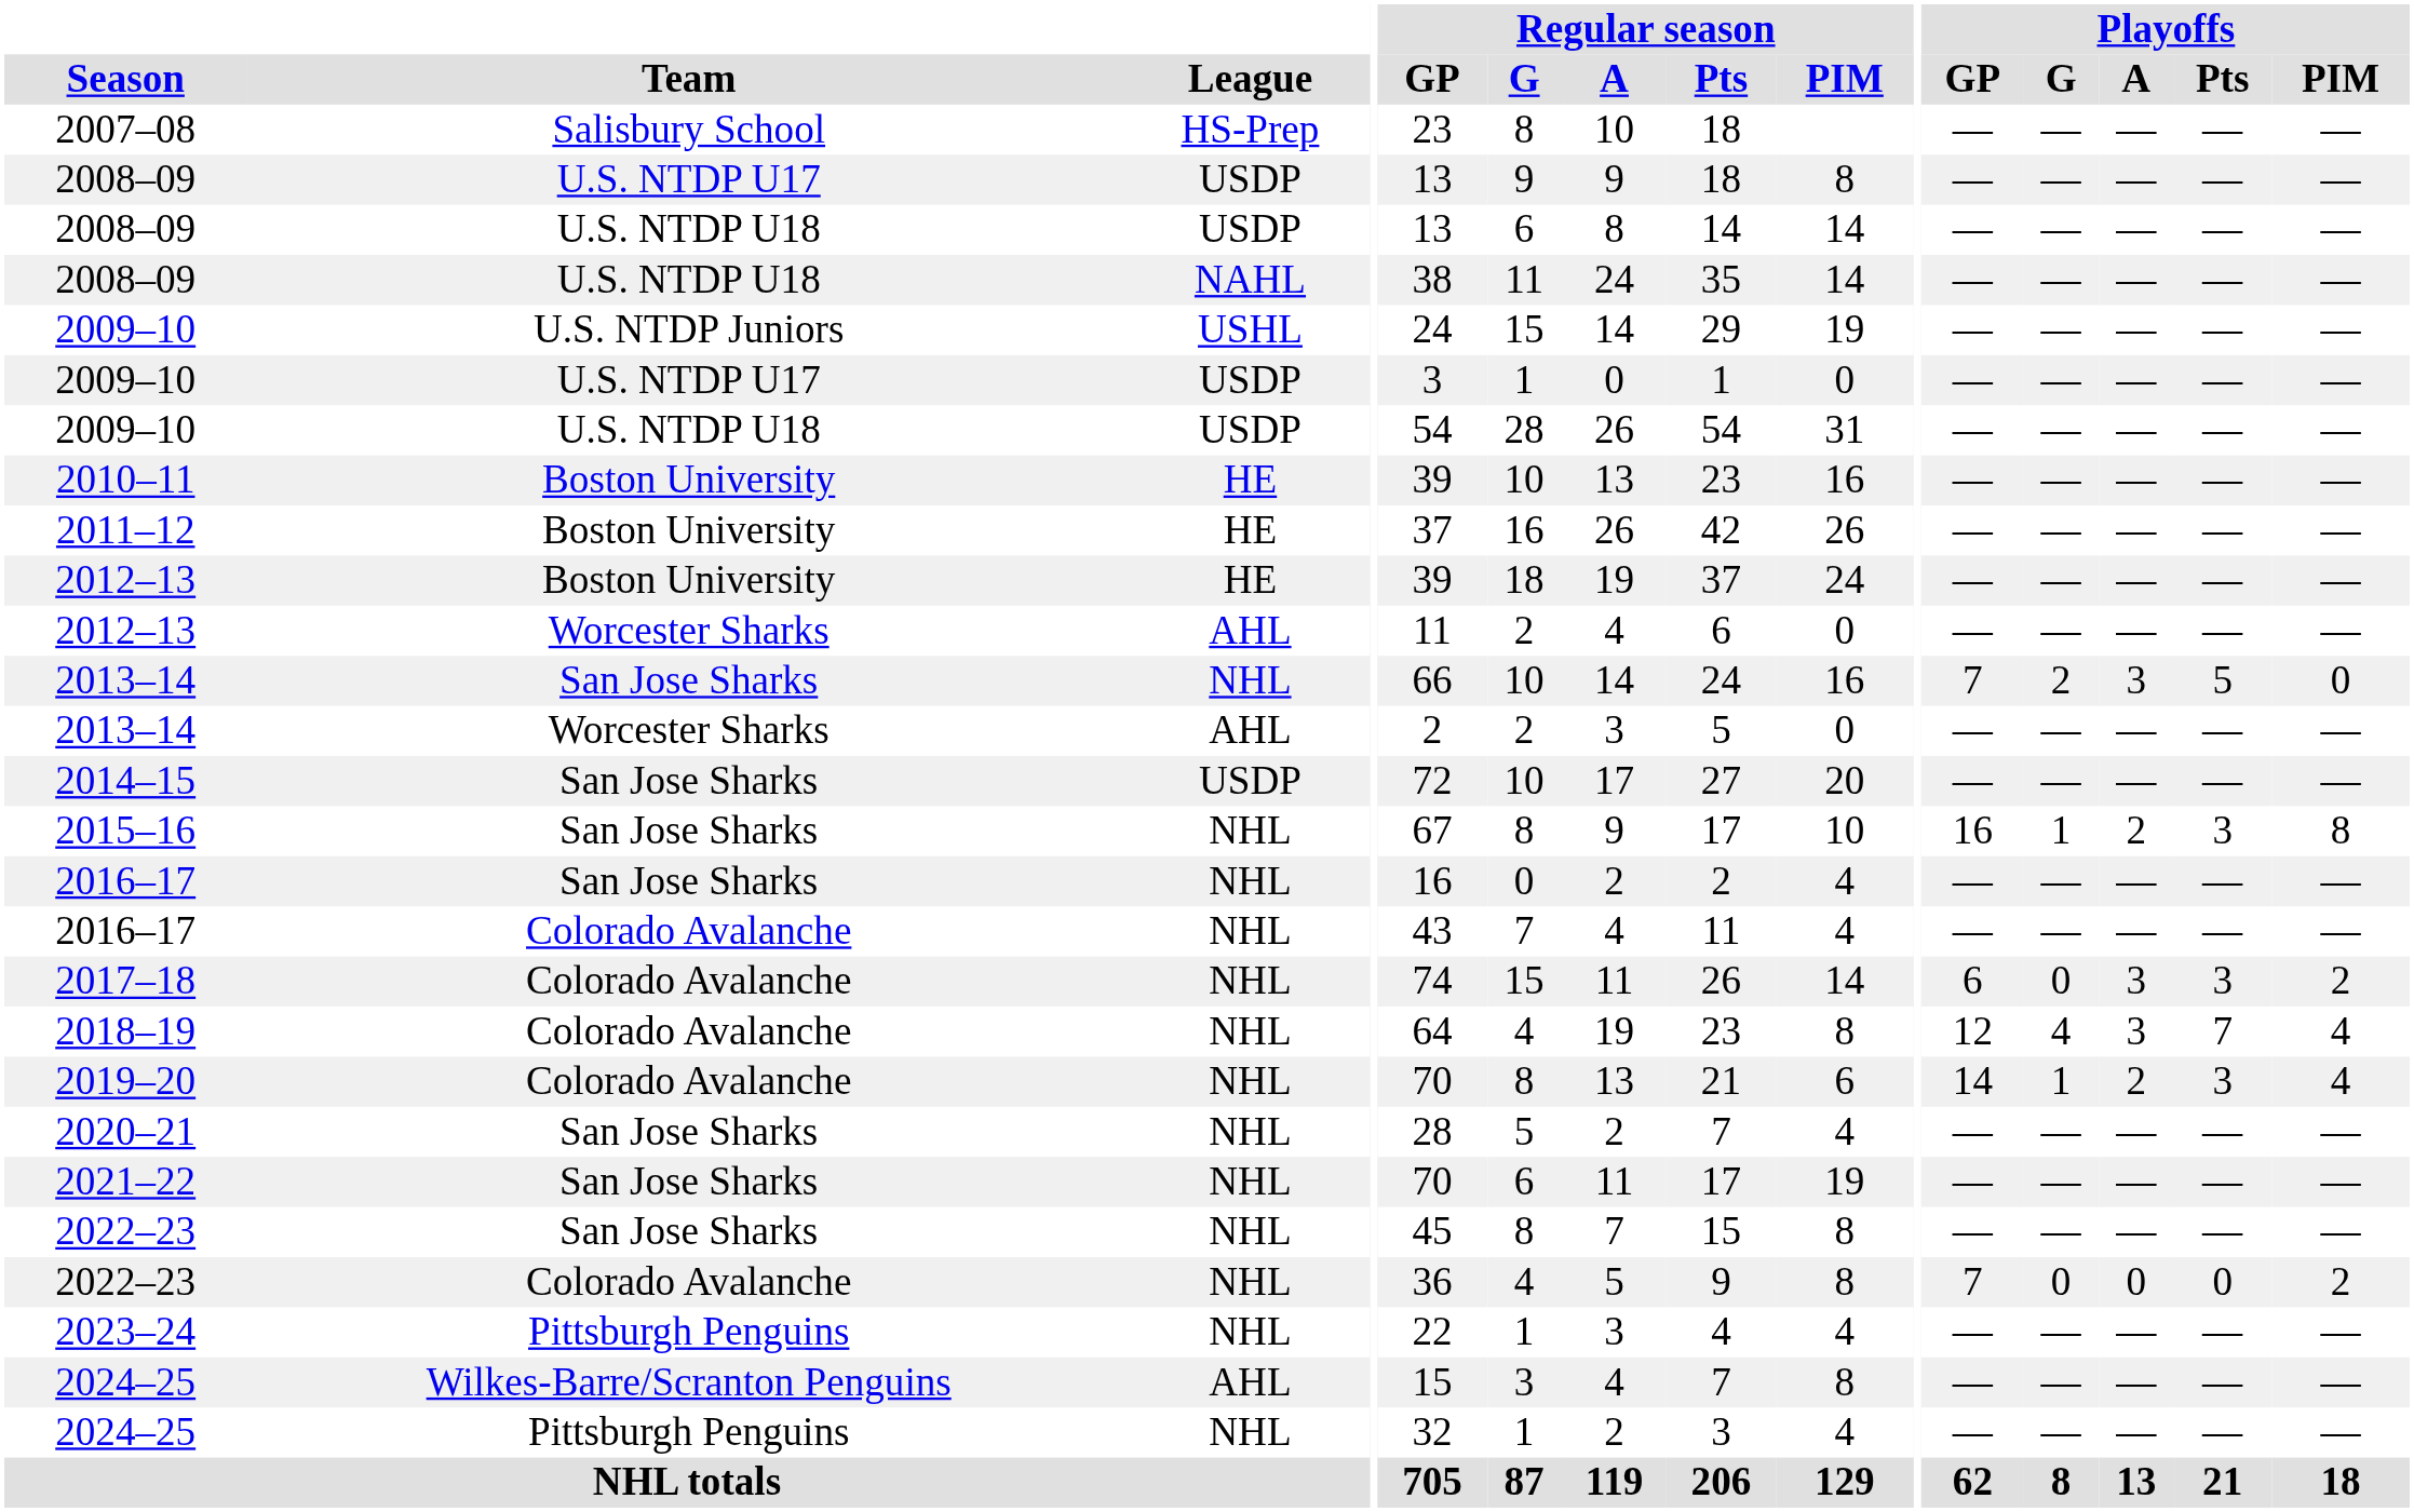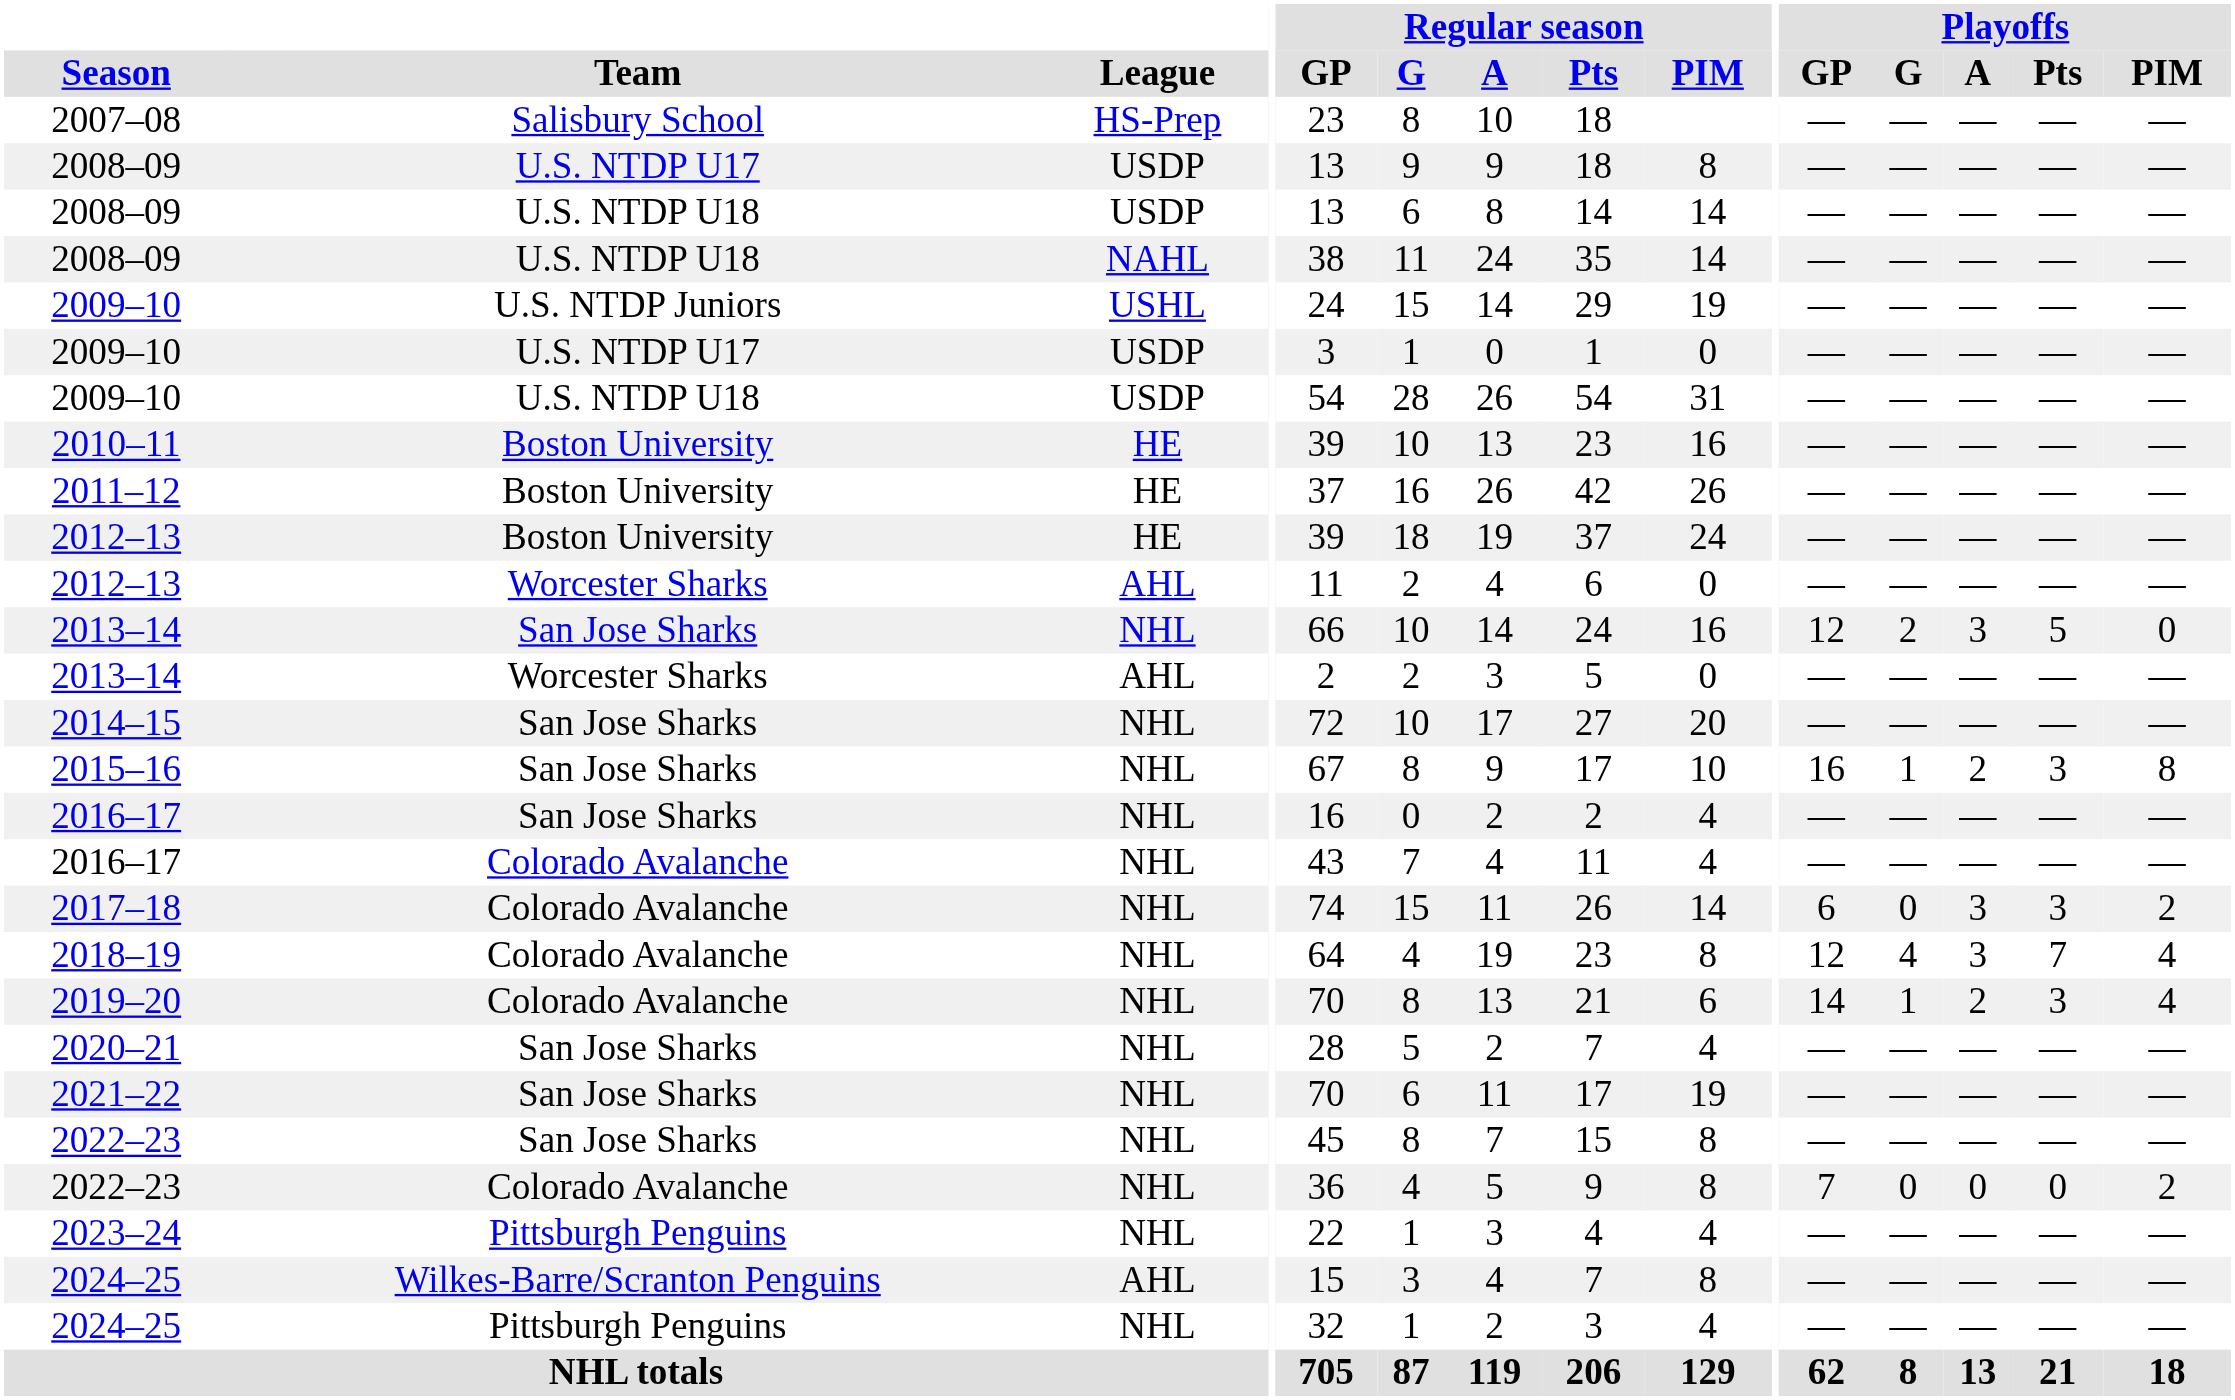2013–14 / San Jose Sharks | Playoffs / GP: 7 -> 12
2014–15 | League: USDP -> NHL
